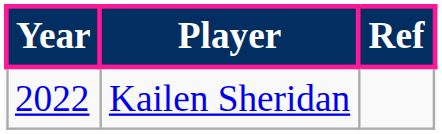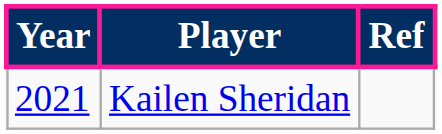Kailen Sheridan | Year: 2022 -> 2021
